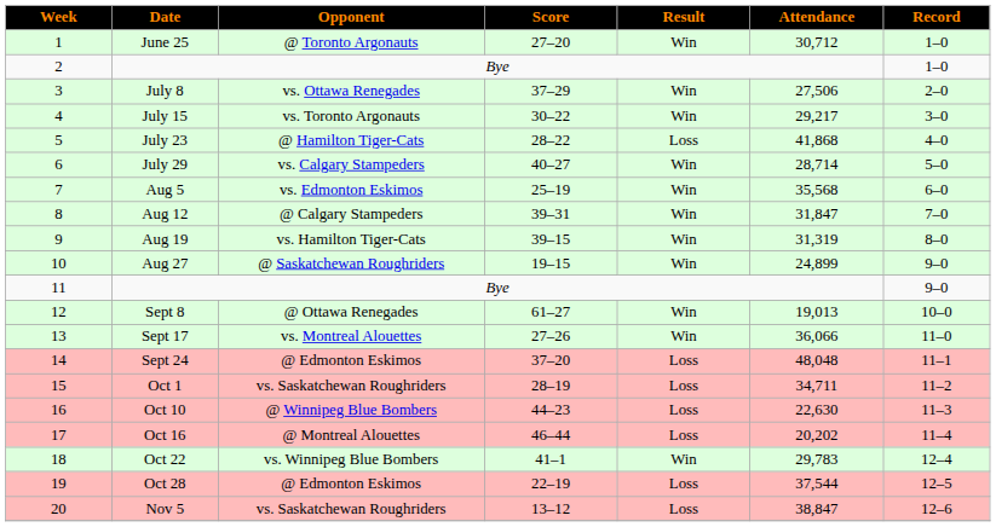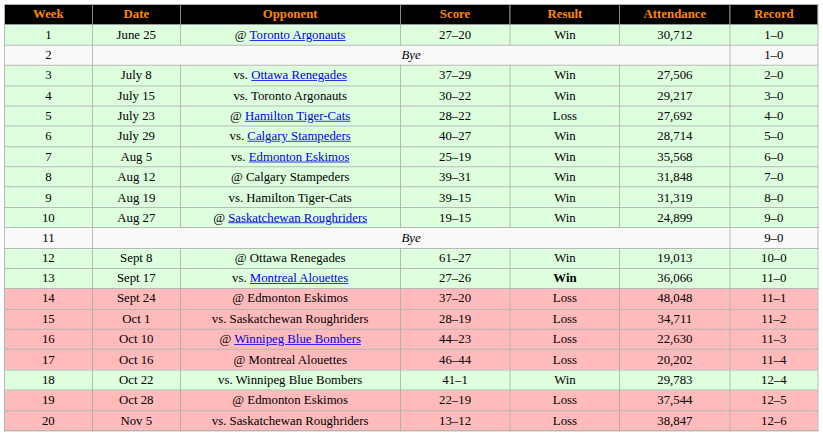July 23 | Attendance: 41,868 -> 27,692
Aug 12 | Attendance: 31,847 -> 31,848
Sept 17 | Result: normal -> bold
